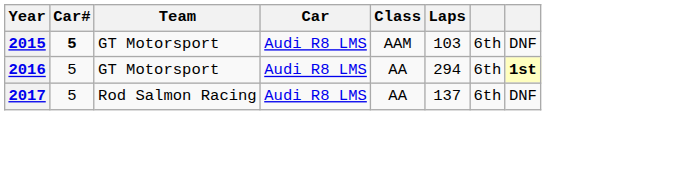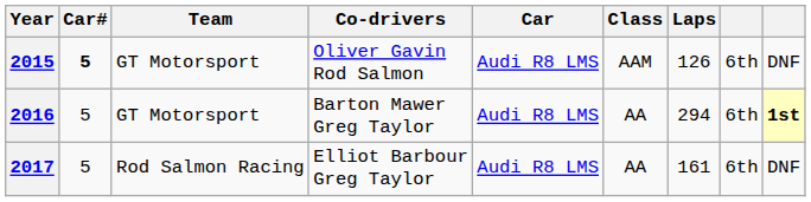+ column: Co-drivers | Oliver Gavin Rod Salmon | Barton Mawer Greg Taylor | Elliot Barbour Greg Taylor
2015 | Laps: 103 -> 126
2017 | Laps: 137 -> 161
